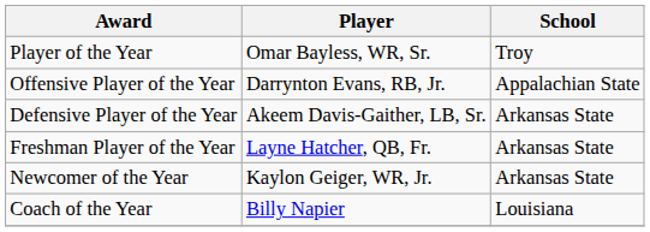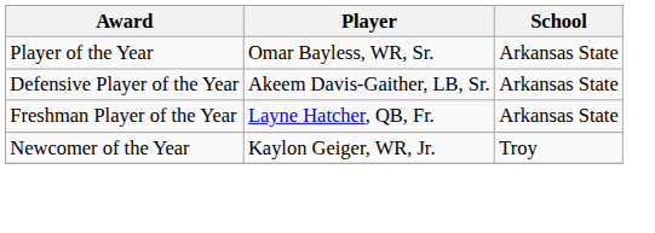Player of the Year | School: Troy -> Arkansas State
- row: Offensive Player of the Year | Darrynton Evans, RB, Jr. | Appalachian State
Newcomer of the Year | School: Arkansas State -> Troy
- row: Coach of the Year | Billy Napier | Louisiana
